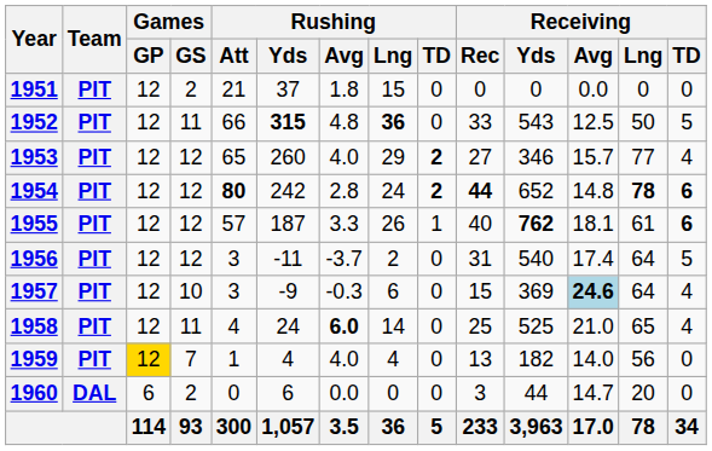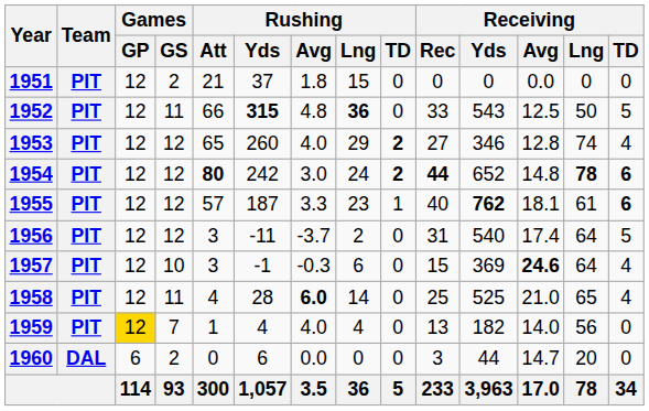1953 | Receiving / Avg: 15.7 -> 12.8
1953 | Receiving / Lng: 77 -> 74
1954 | Rushing / Avg: 2.8 -> 3.0
1955 | Rushing / Lng: 26 -> 23
1957 | Rushing / Yds: -9 -> -1
1957 | Receiving / Avg: lightblue background -> no background
1958 | Rushing / Yds: 24 -> 28
